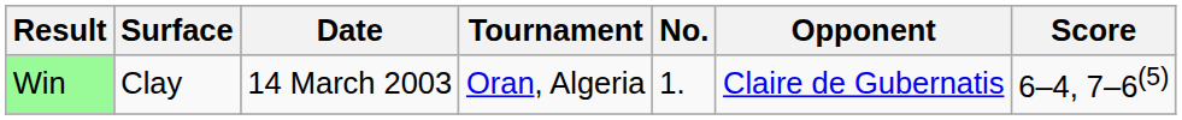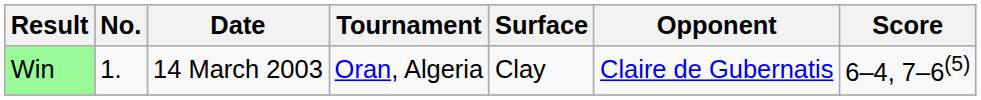columns swapped: No. <-> Surface
